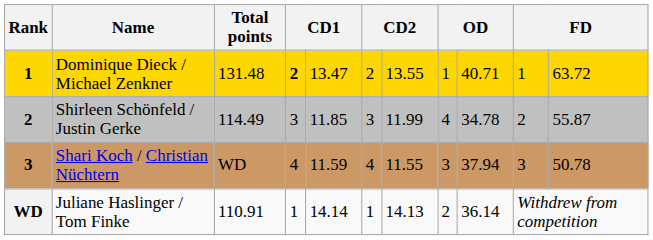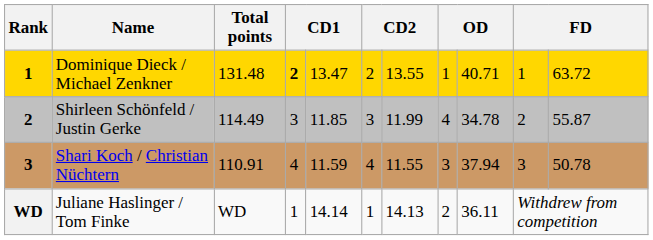Shari Koch / Christian Nüchtern | Total points: WD -> 110.91
Juliane Haslinger / Tom Finke | Total points: 110.91 -> WD
Juliane Haslinger / Tom Finke | column 9: 36.14 -> 36.11
